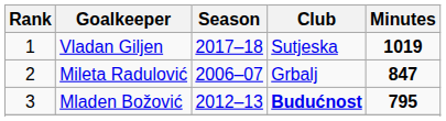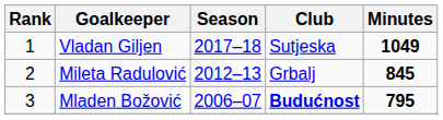Vladan Giljen | Minutes: 1019 -> 1049
Mileta Radulović | Season: 2006–07 -> 2012–13
Mileta Radulović | Minutes: 847 -> 845
Mladen Božović | Season: 2012–13 -> 2006–07
